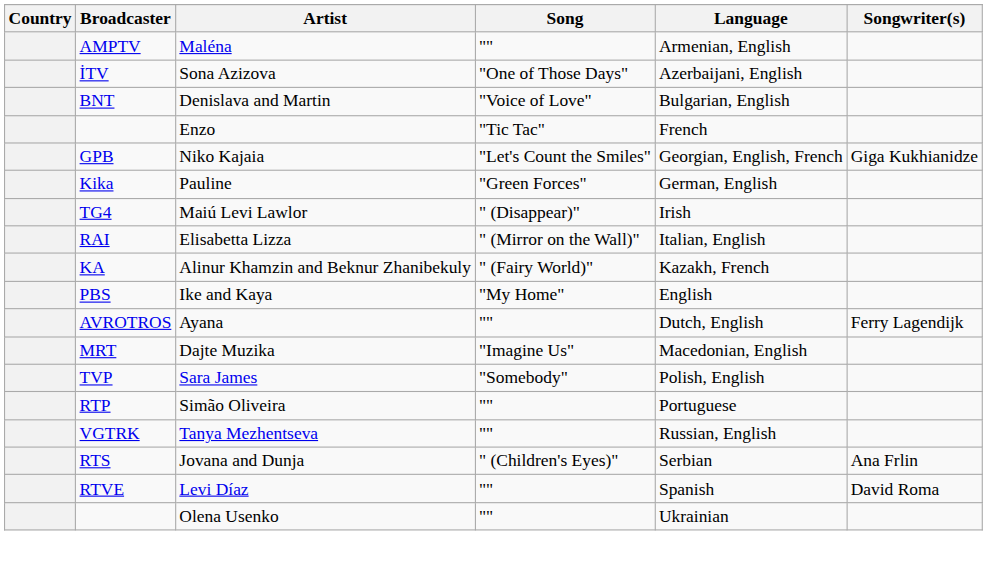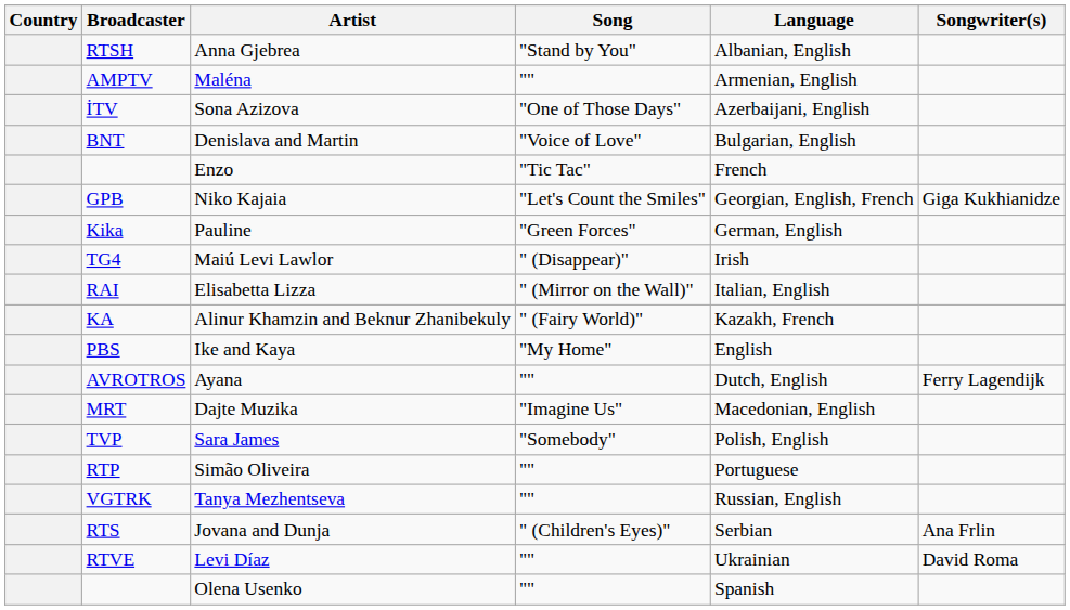+ row: RTSH | Anna Gjebrea | "Stand by You" | Albanian, English
Levi Díaz | Language: Spanish -> Ukrainian
Olena Usenko | Language: Ukrainian -> Spanish
